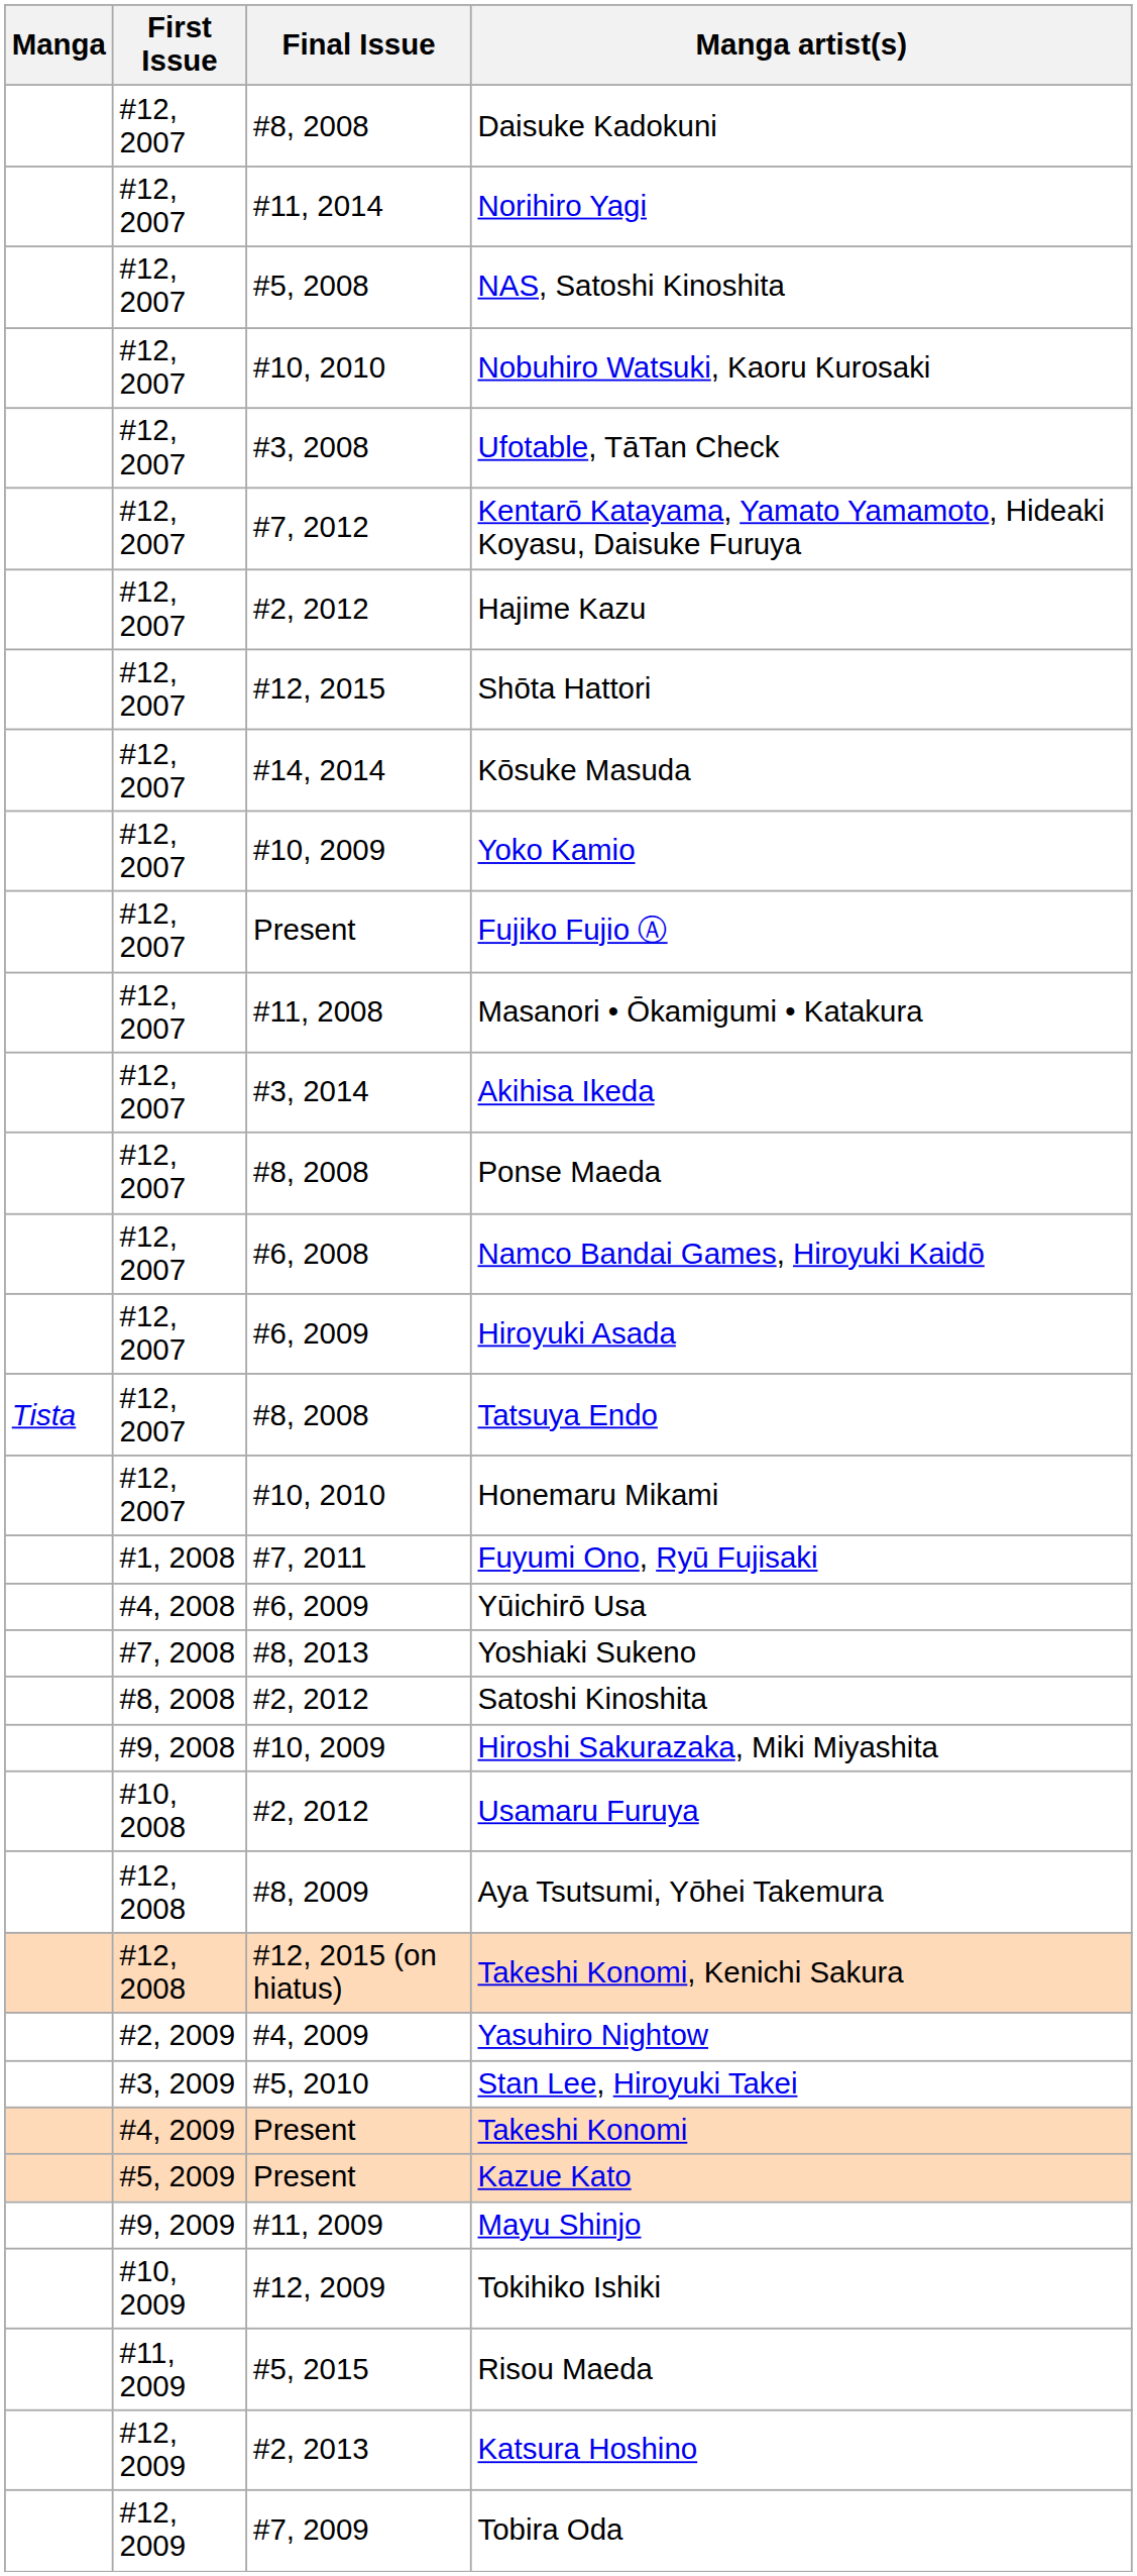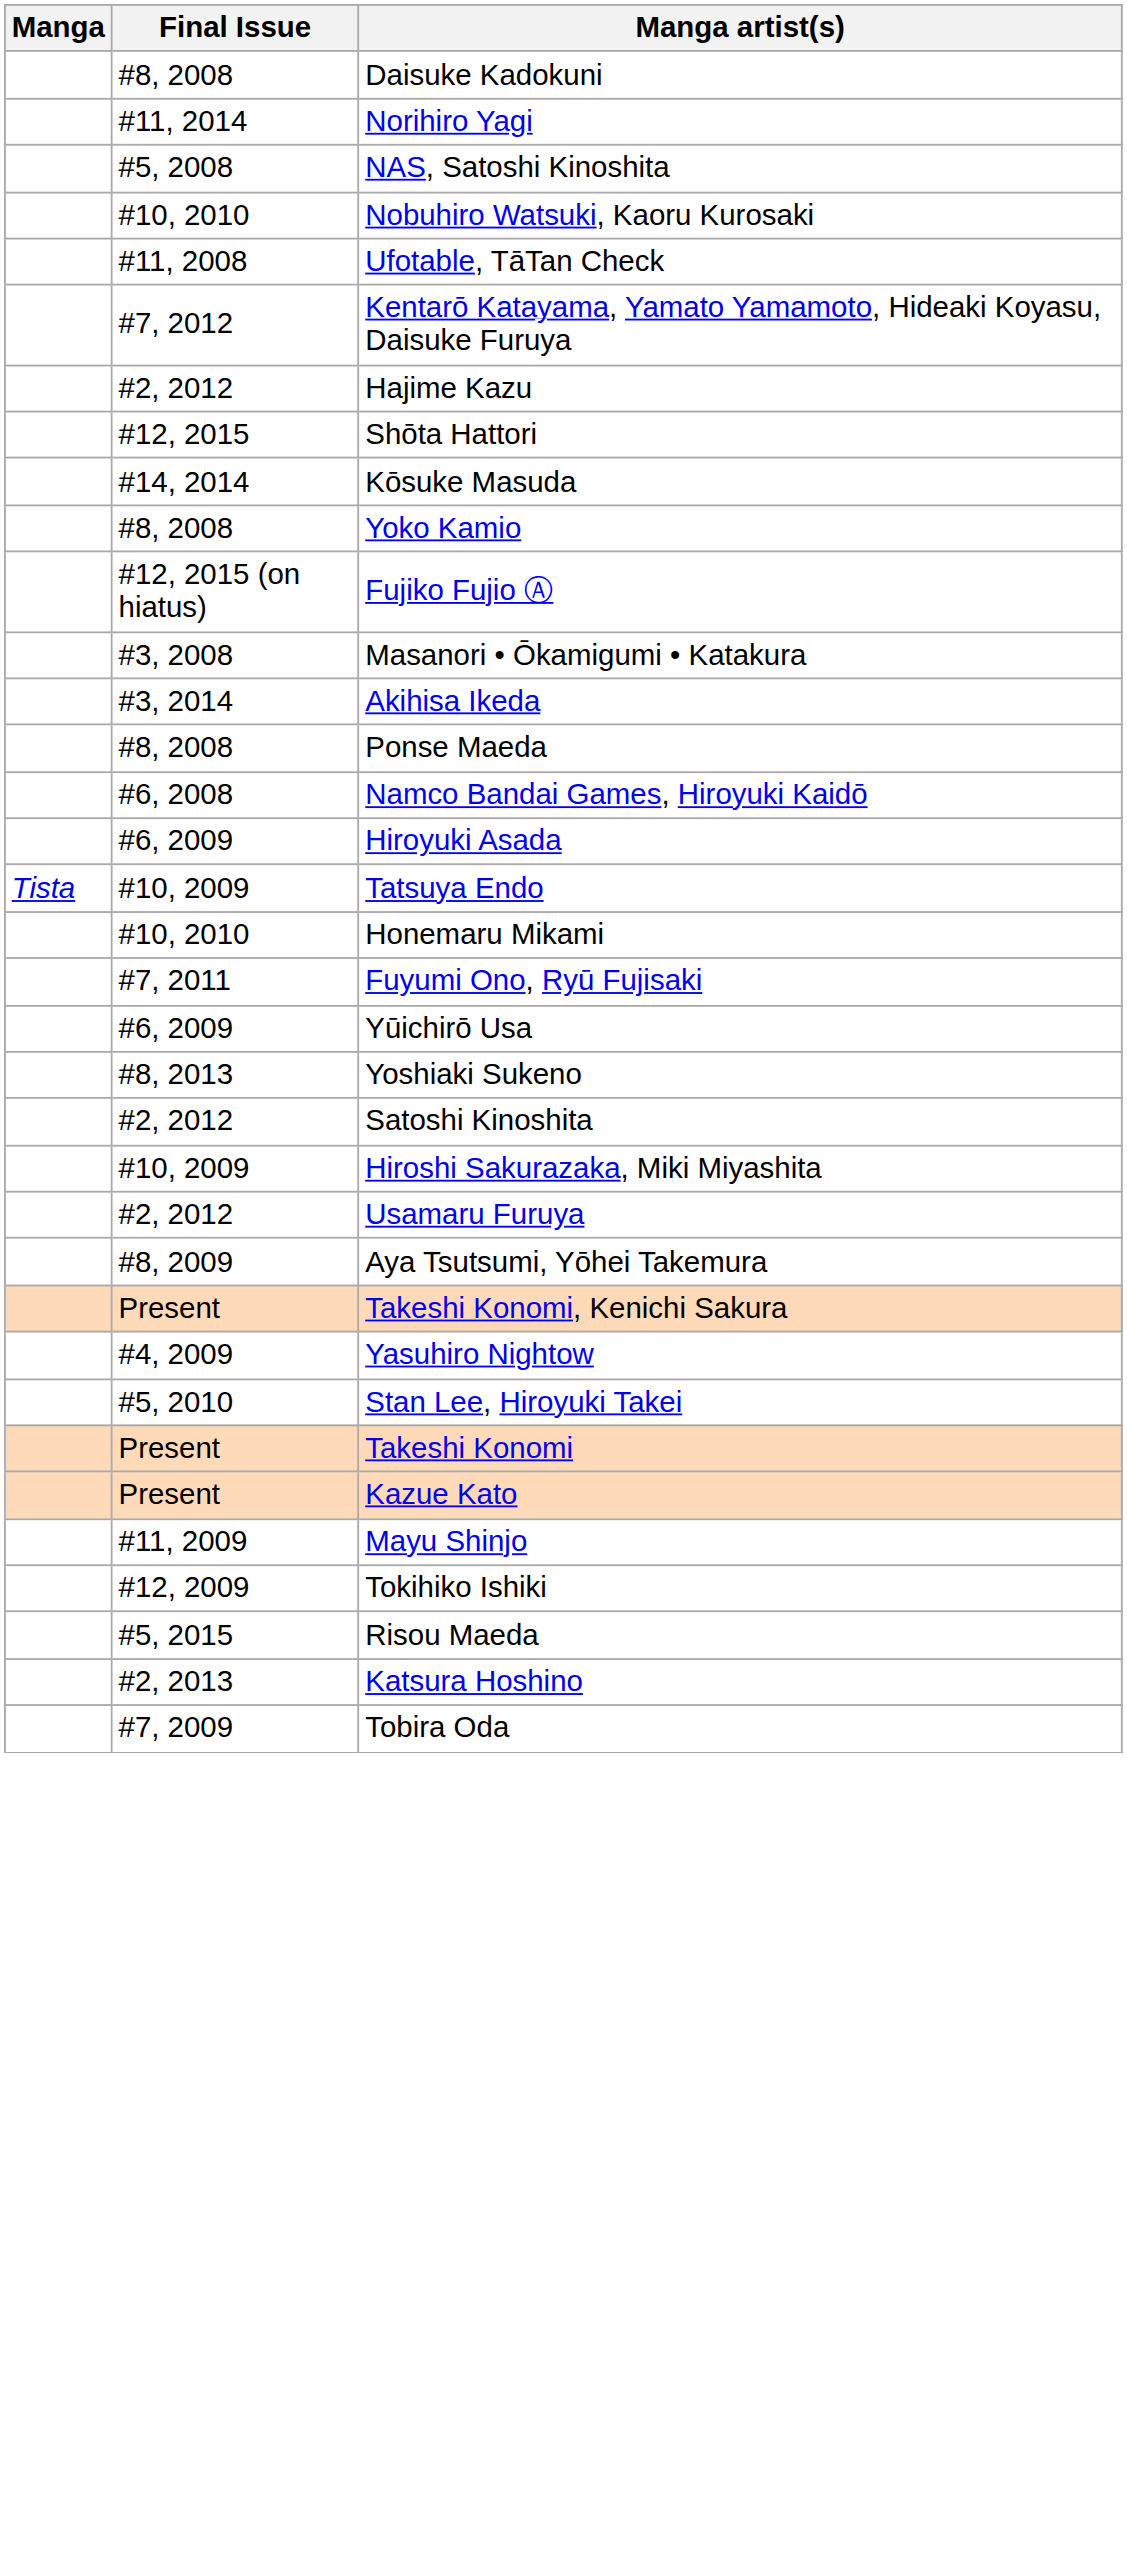- column: First Issue | #12, 2007 | #12, 2007 | #12, 2007 | #12, 2007 | #12, 2007 | #12, 2007 | #12, 2007 | #12, 2007 | #12, 2007 | #12, 2007 | #12, 2007 | #12, 2007 | #12, 2007 | #12, 2007 | #12, 2007 | #12, 2007 | #12, 2007 | #12, 2007 | #1, 2008 | #4, 2008 | #7, 2008 | #8, 2008 | #9, 2008 | #10, 2008 | #12, 2008 | #12, 2008 | #2, 2009 | #3, 2009 | #4, 2009 | #5, 2009 | #9, 2009 | #10, 2009 | #11, 2009 | #12, 2009 | #12, 2009
Ufotable, TāTan Check | Final Issue: #3, 2008 -> #11, 2008
Yoko Kamio | Final Issue: #10, 2009 -> #8, 2008
Fujiko Fujio Ⓐ | Final Issue: Present -> #12, 2015 (on hiatus)
Masanori • Ōkamigumi • Katakura | Final Issue: #11, 2008 -> #3, 2008
Tatsuya Endo | Final Issue: #8, 2008 -> #10, 2009
Takeshi Konomi, Kenichi Sakura | Final Issue: #12, 2015 (on hiatus) -> Present
